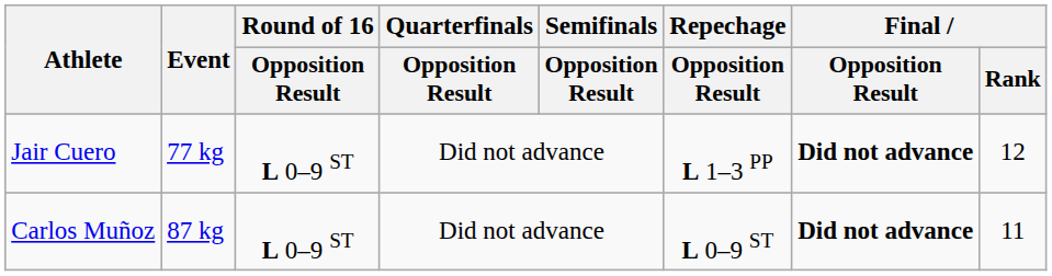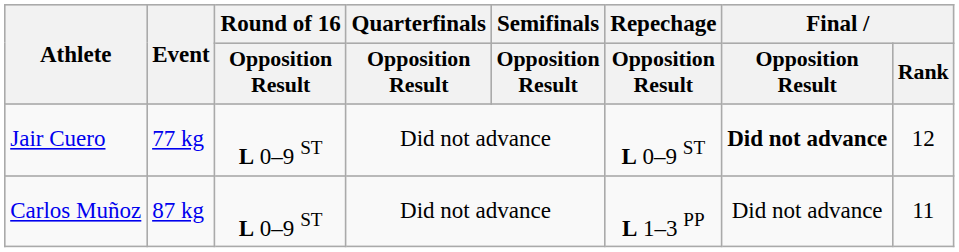Jair Cuero | Repechage / Opposition Result: L 1–3 PP -> L 0–9 ST
Carlos Muñoz | Repechage / Opposition Result: L 0–9 ST -> L 1–3 PP
Carlos Muñoz | Final / Opposition Result: bold -> normal
